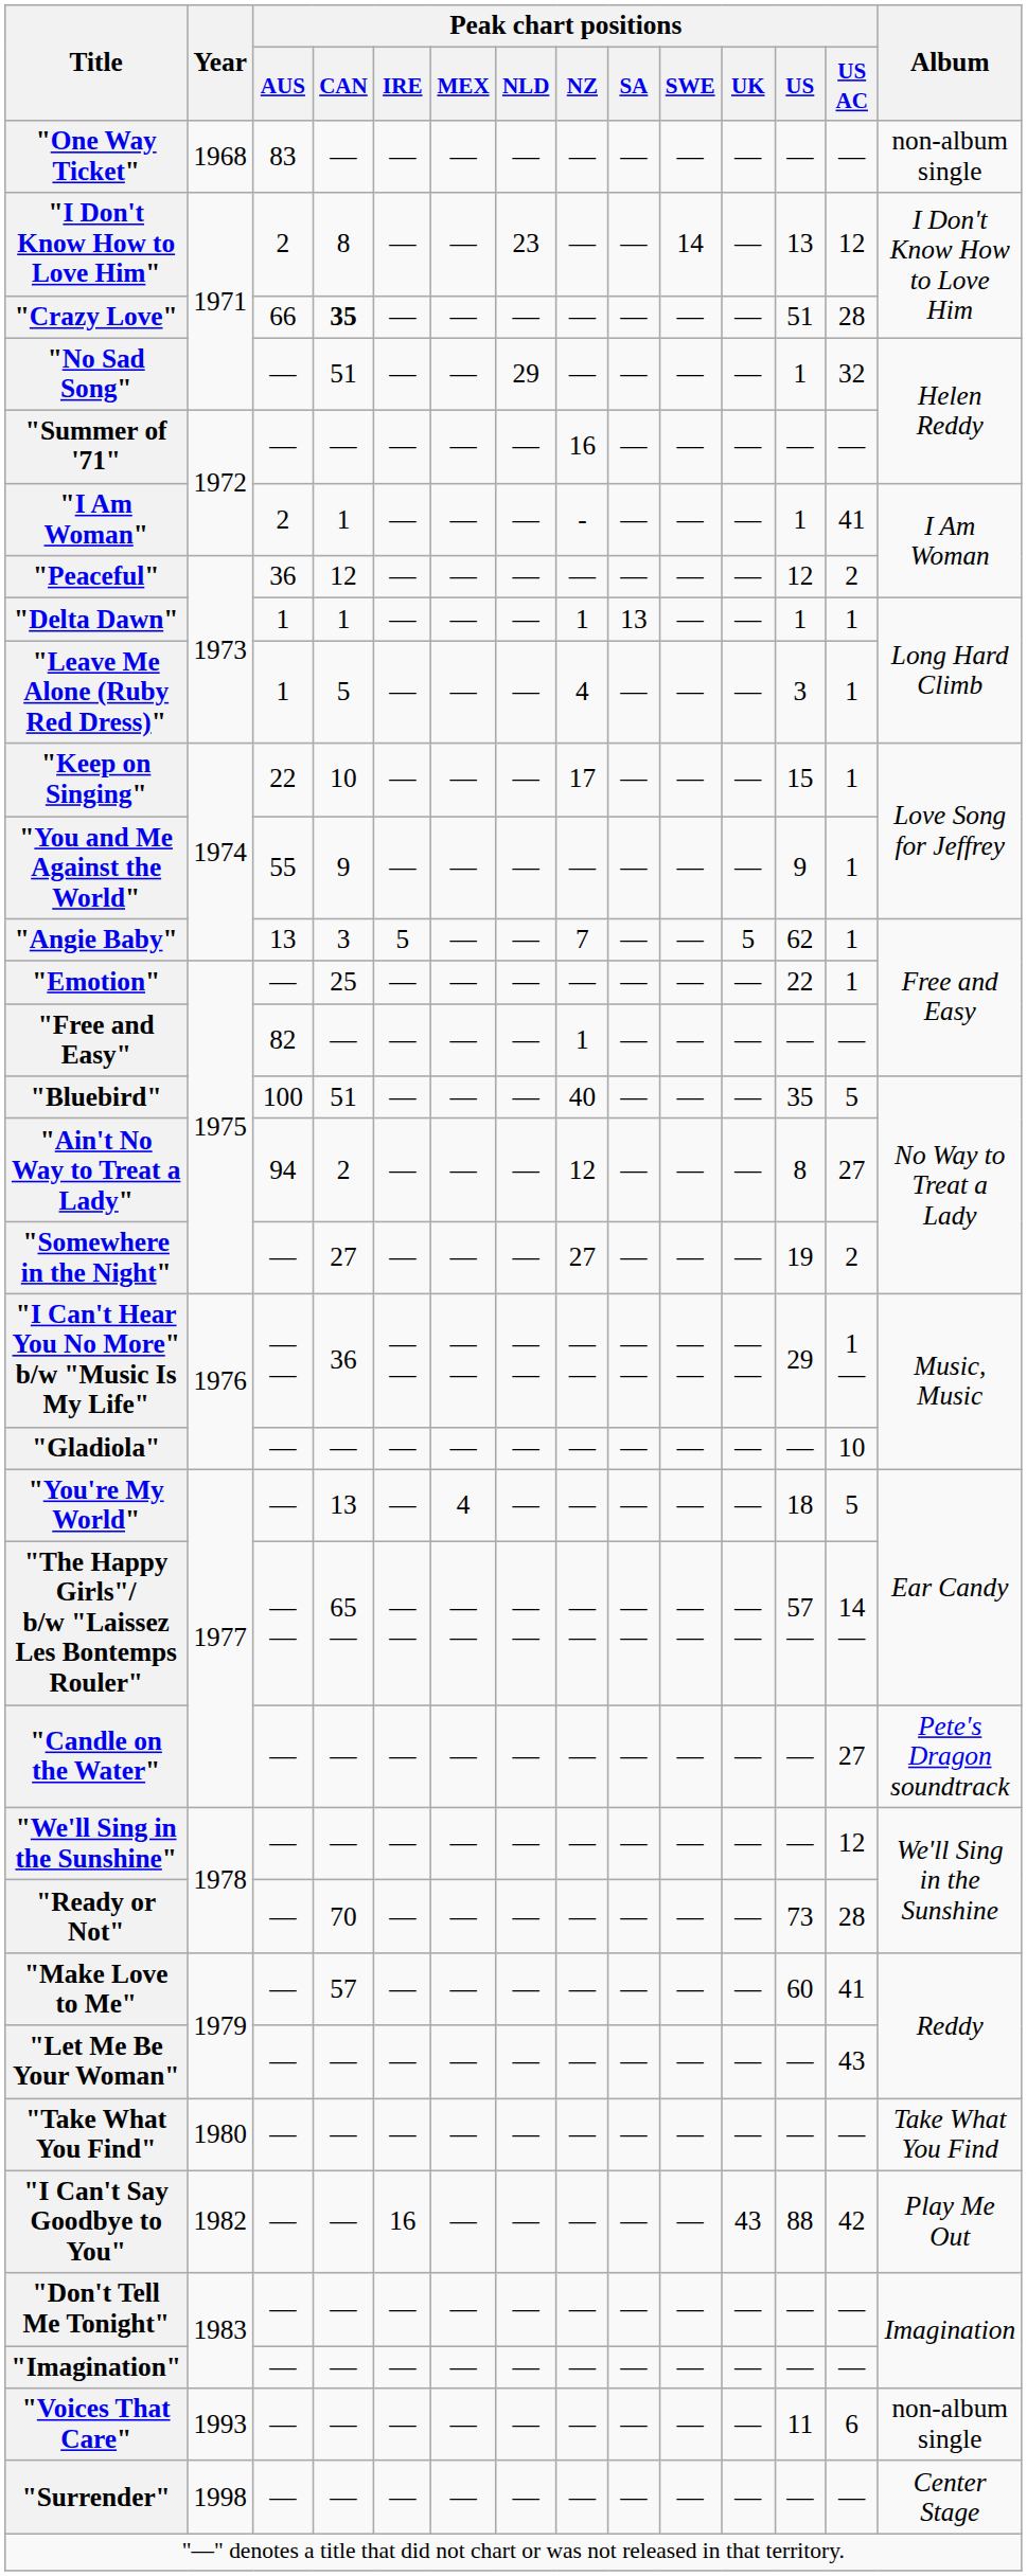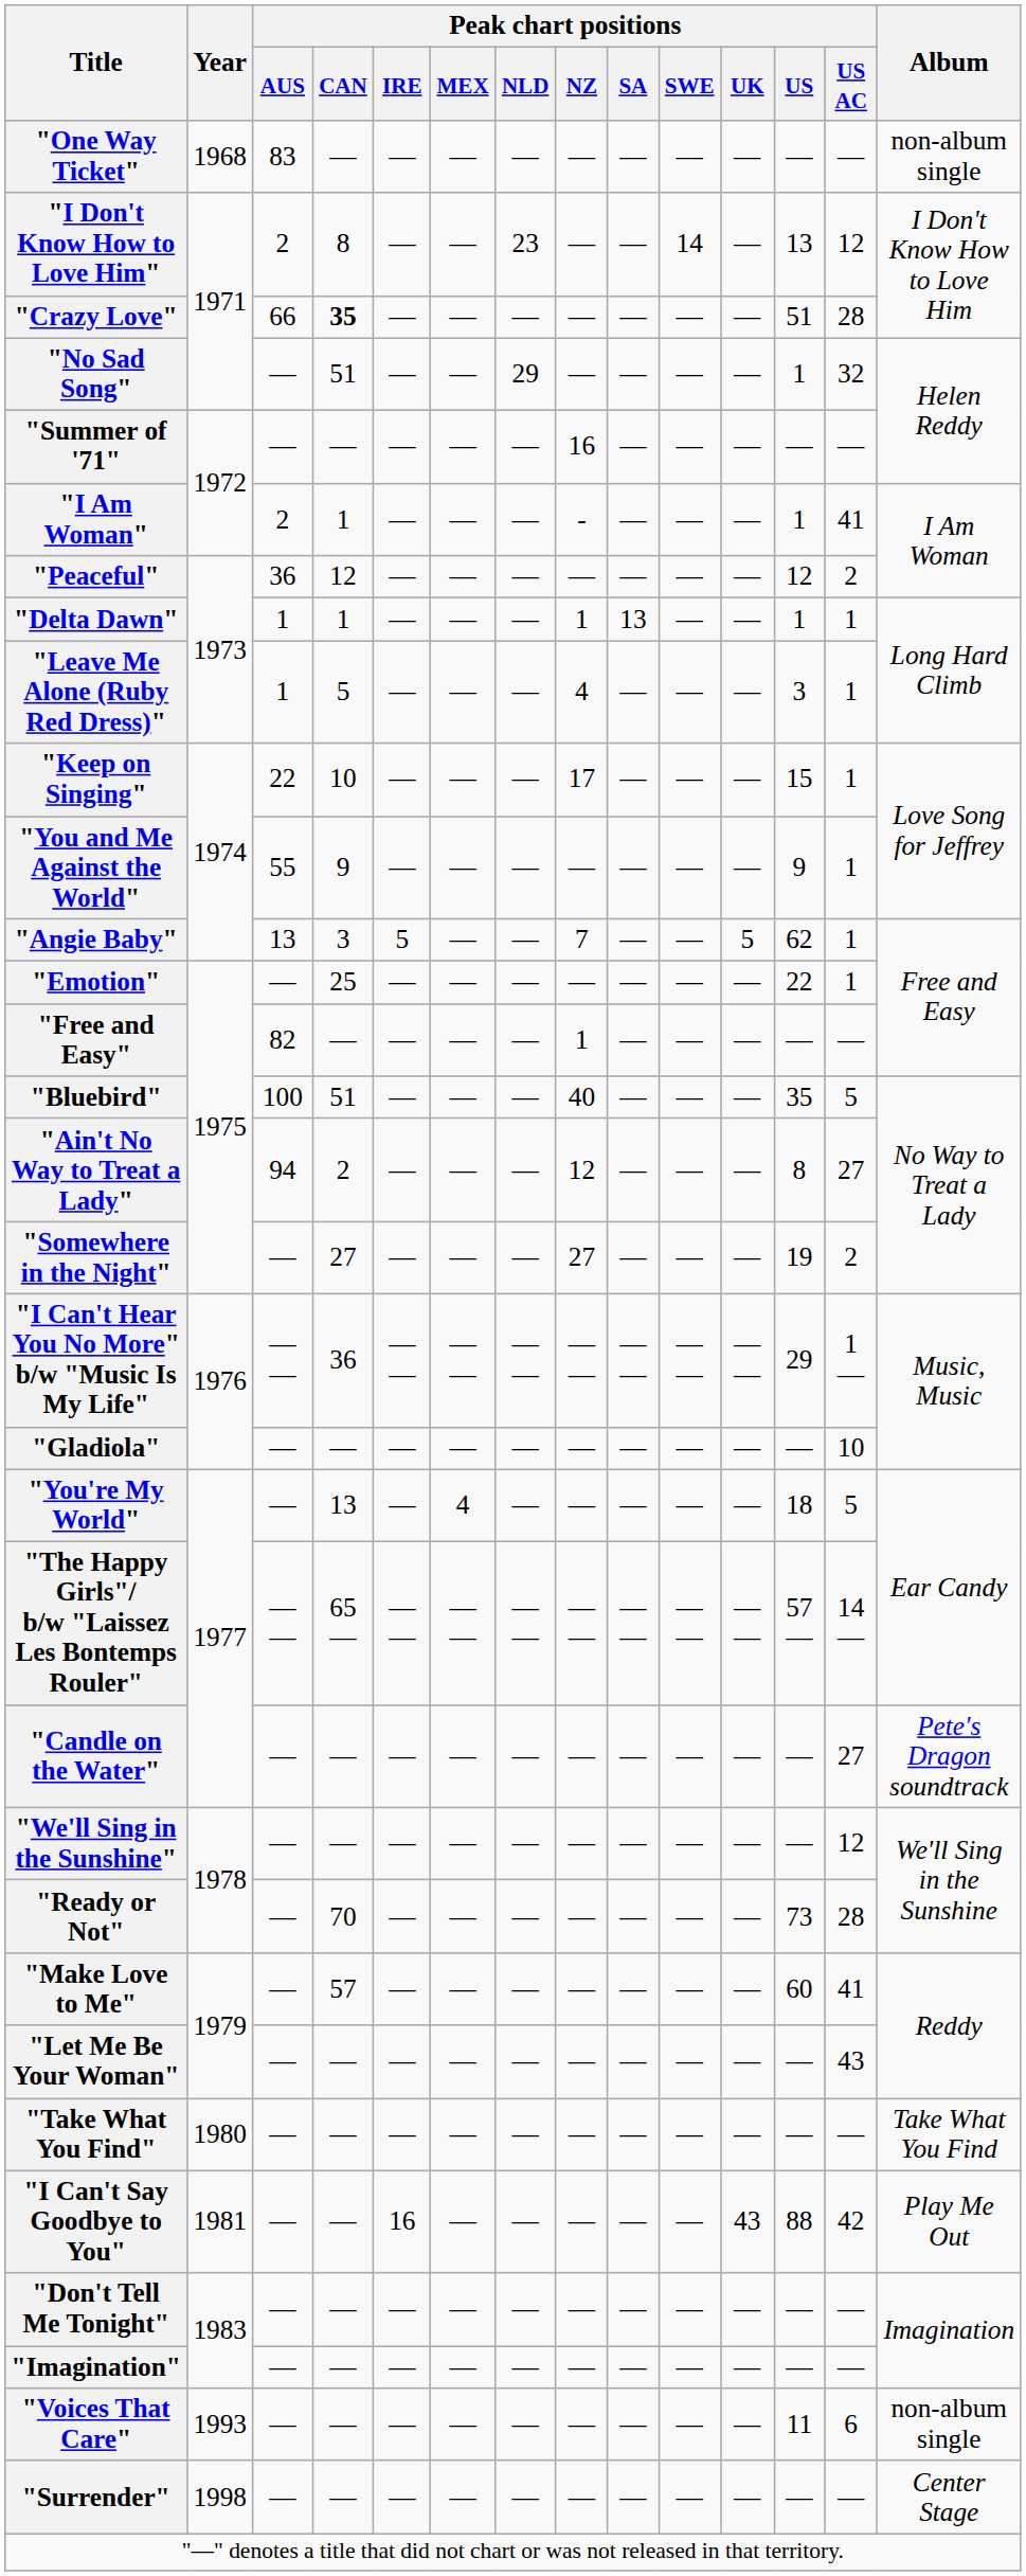"I Can't Say Goodbye to You" | Year: 1982 -> 1981
